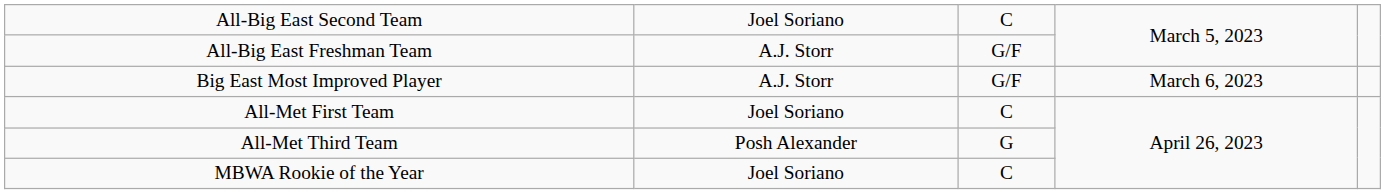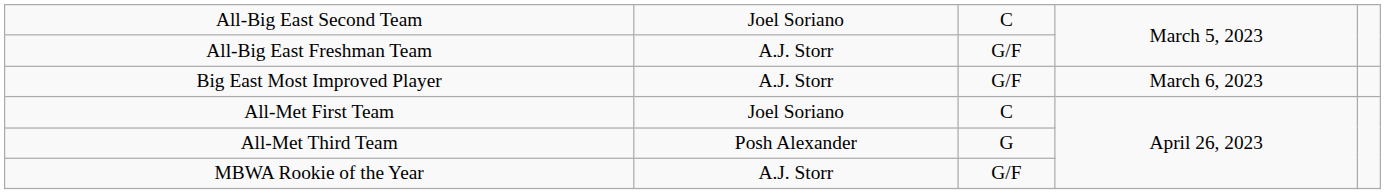MBWA Rookie of the Year | column 2: Joel Soriano -> A.J. Storr
MBWA Rookie of the Year | column 3: C -> G/F
